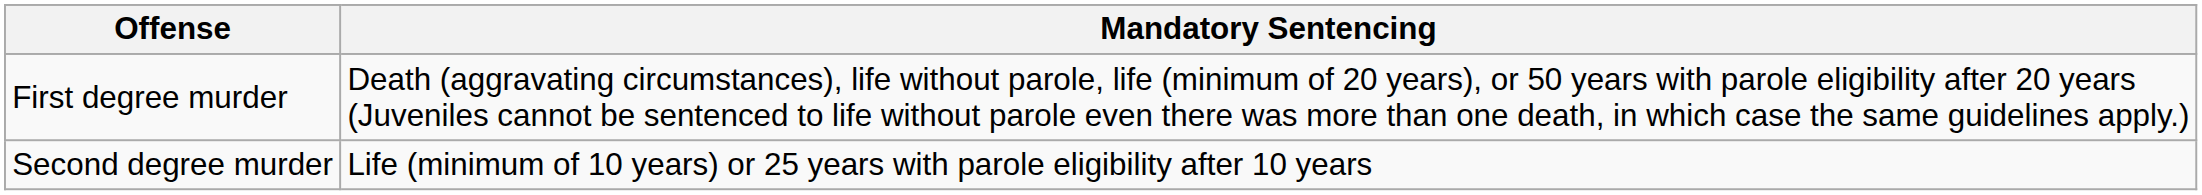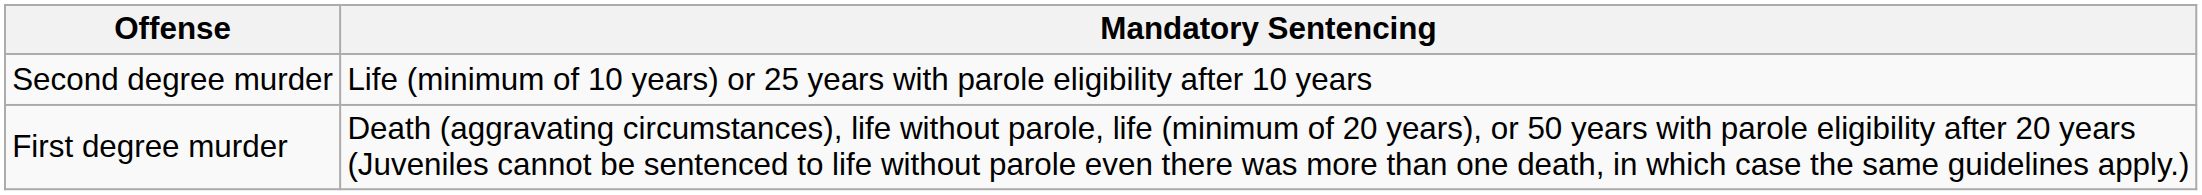rows swapped: Second degree murder <-> First degree murder
